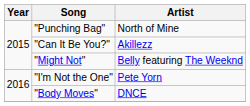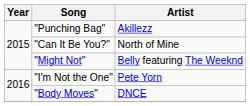"Punching Bag" | Artist: North of Mine -> Akillezz
"Can It Be You?" | Artist: Akillezz -> North of Mine
